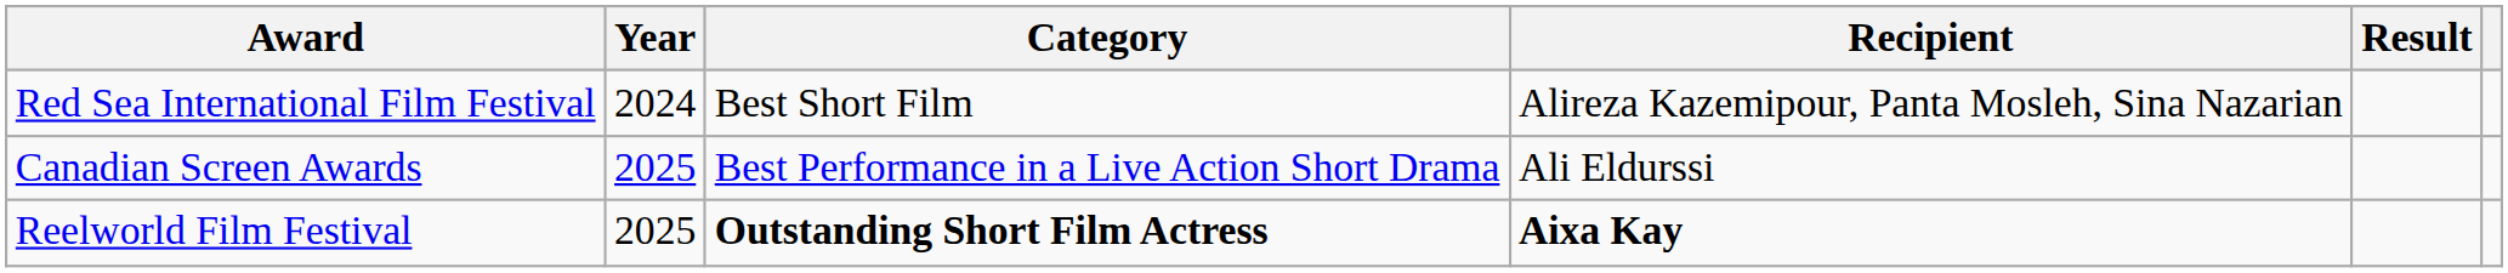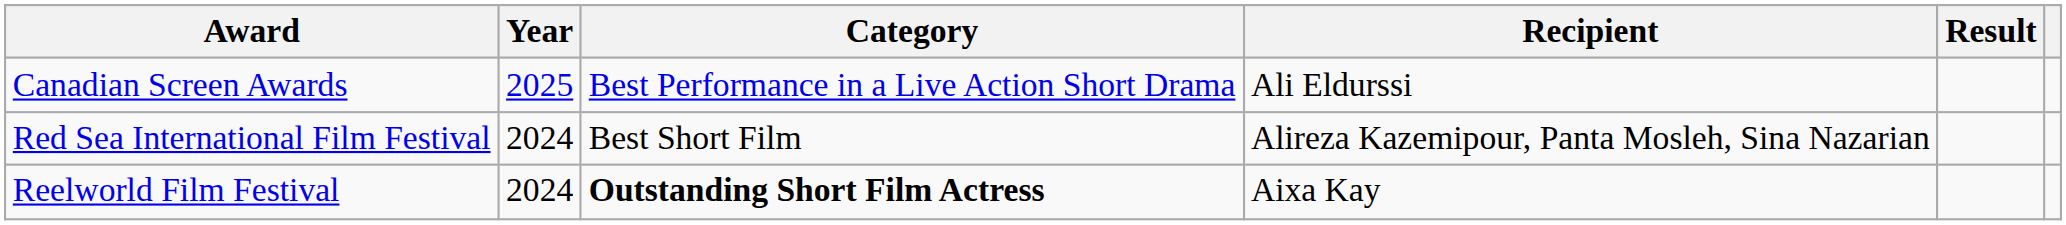rows swapped: Canadian Screen Awards <-> Red Sea International Film Festival
Reelworld Film Festival | Year: 2025 -> 2024
Reelworld Film Festival | Recipient: bold -> normal
